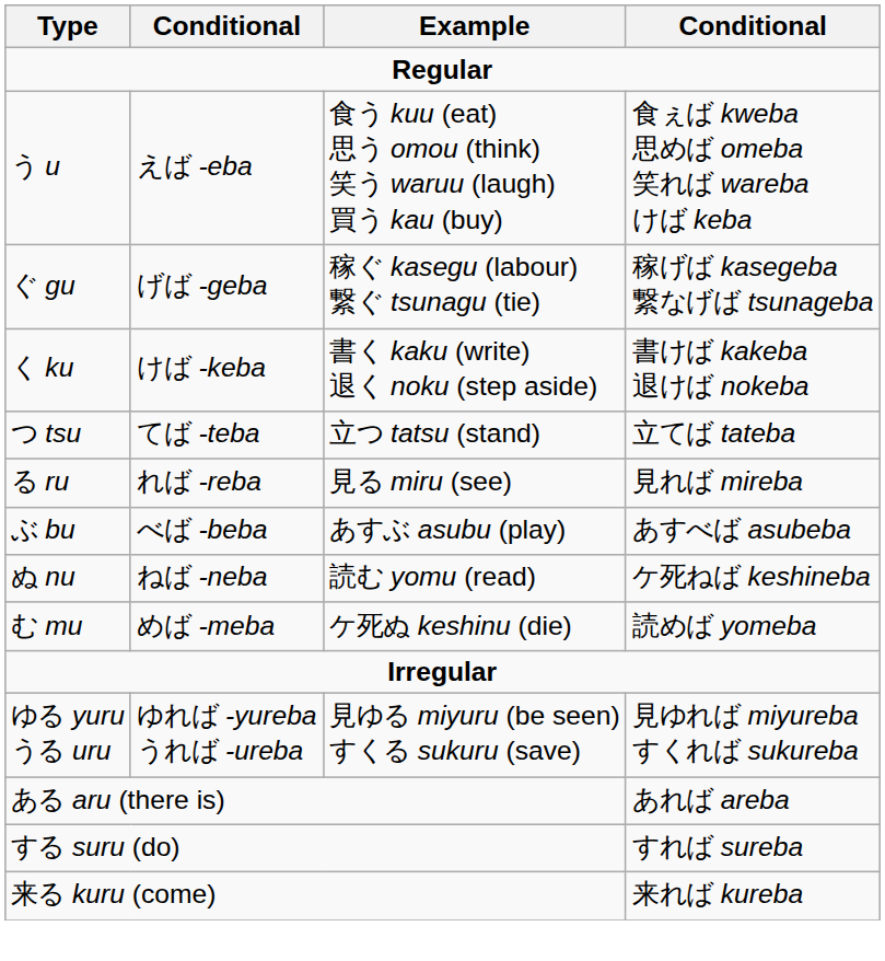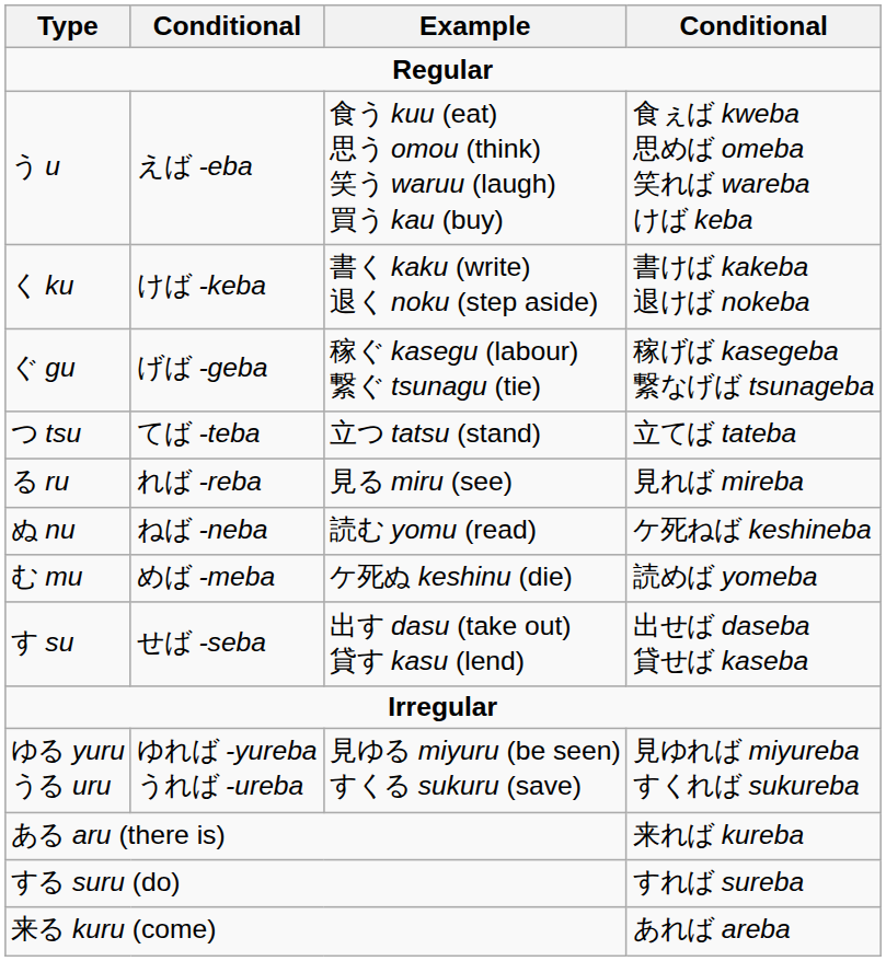rows swapped: く ku <-> ぐ gu
- row: ぶ bu | べば -beba | あすぶ asubu (play) | あすべば asubeba
+ row: す su | せば -seba | 出す dasu (take out) 貸す kasu (lend) | 出せば daseba 貸せば kaseba
ある aru (there is) | column 4: あれば areba -> 来れば kureba
来る kuru (come) | column 4: 来れば kureba -> あれば areba
